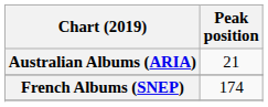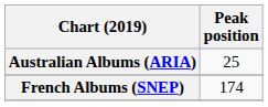Australian Albums (ARIA) | Peak position: 21 -> 25
